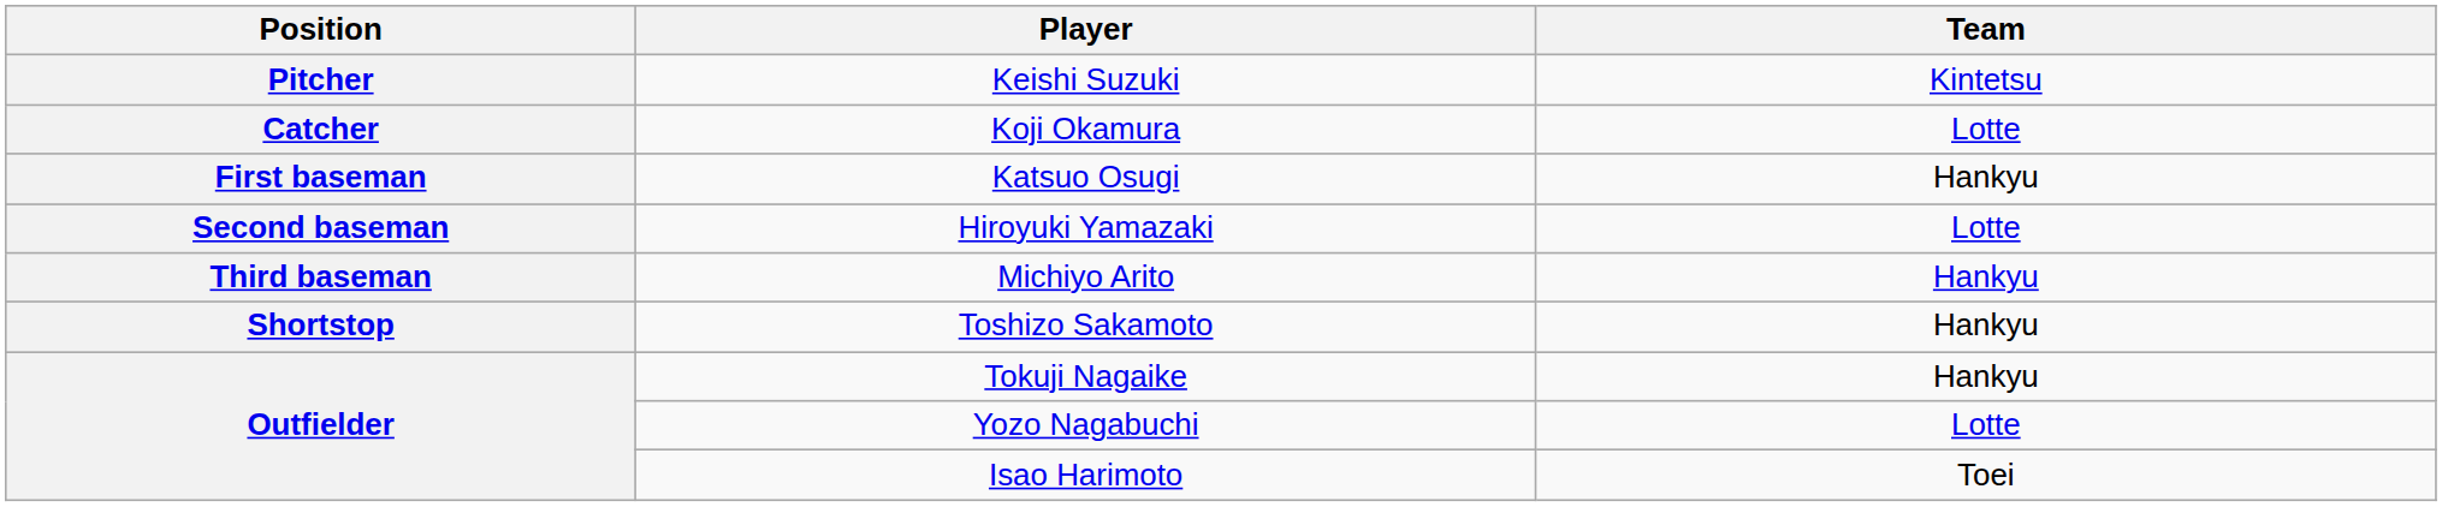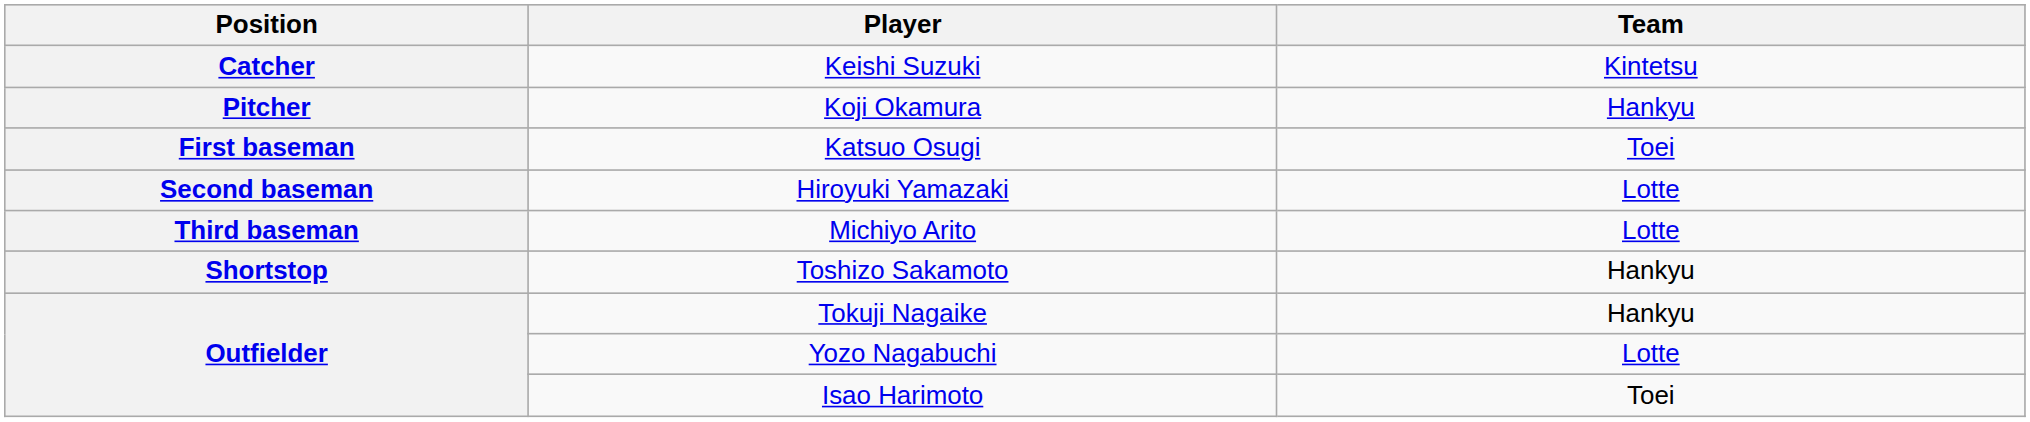Keishi Suzuki | Position: Pitcher -> Catcher
Koji Okamura | Position: Catcher -> Pitcher
Koji Okamura | Team: Lotte -> Hankyu
Katsuo Osugi | Team: Hankyu -> Toei
Michiyo Arito | Team: Hankyu -> Lotte
